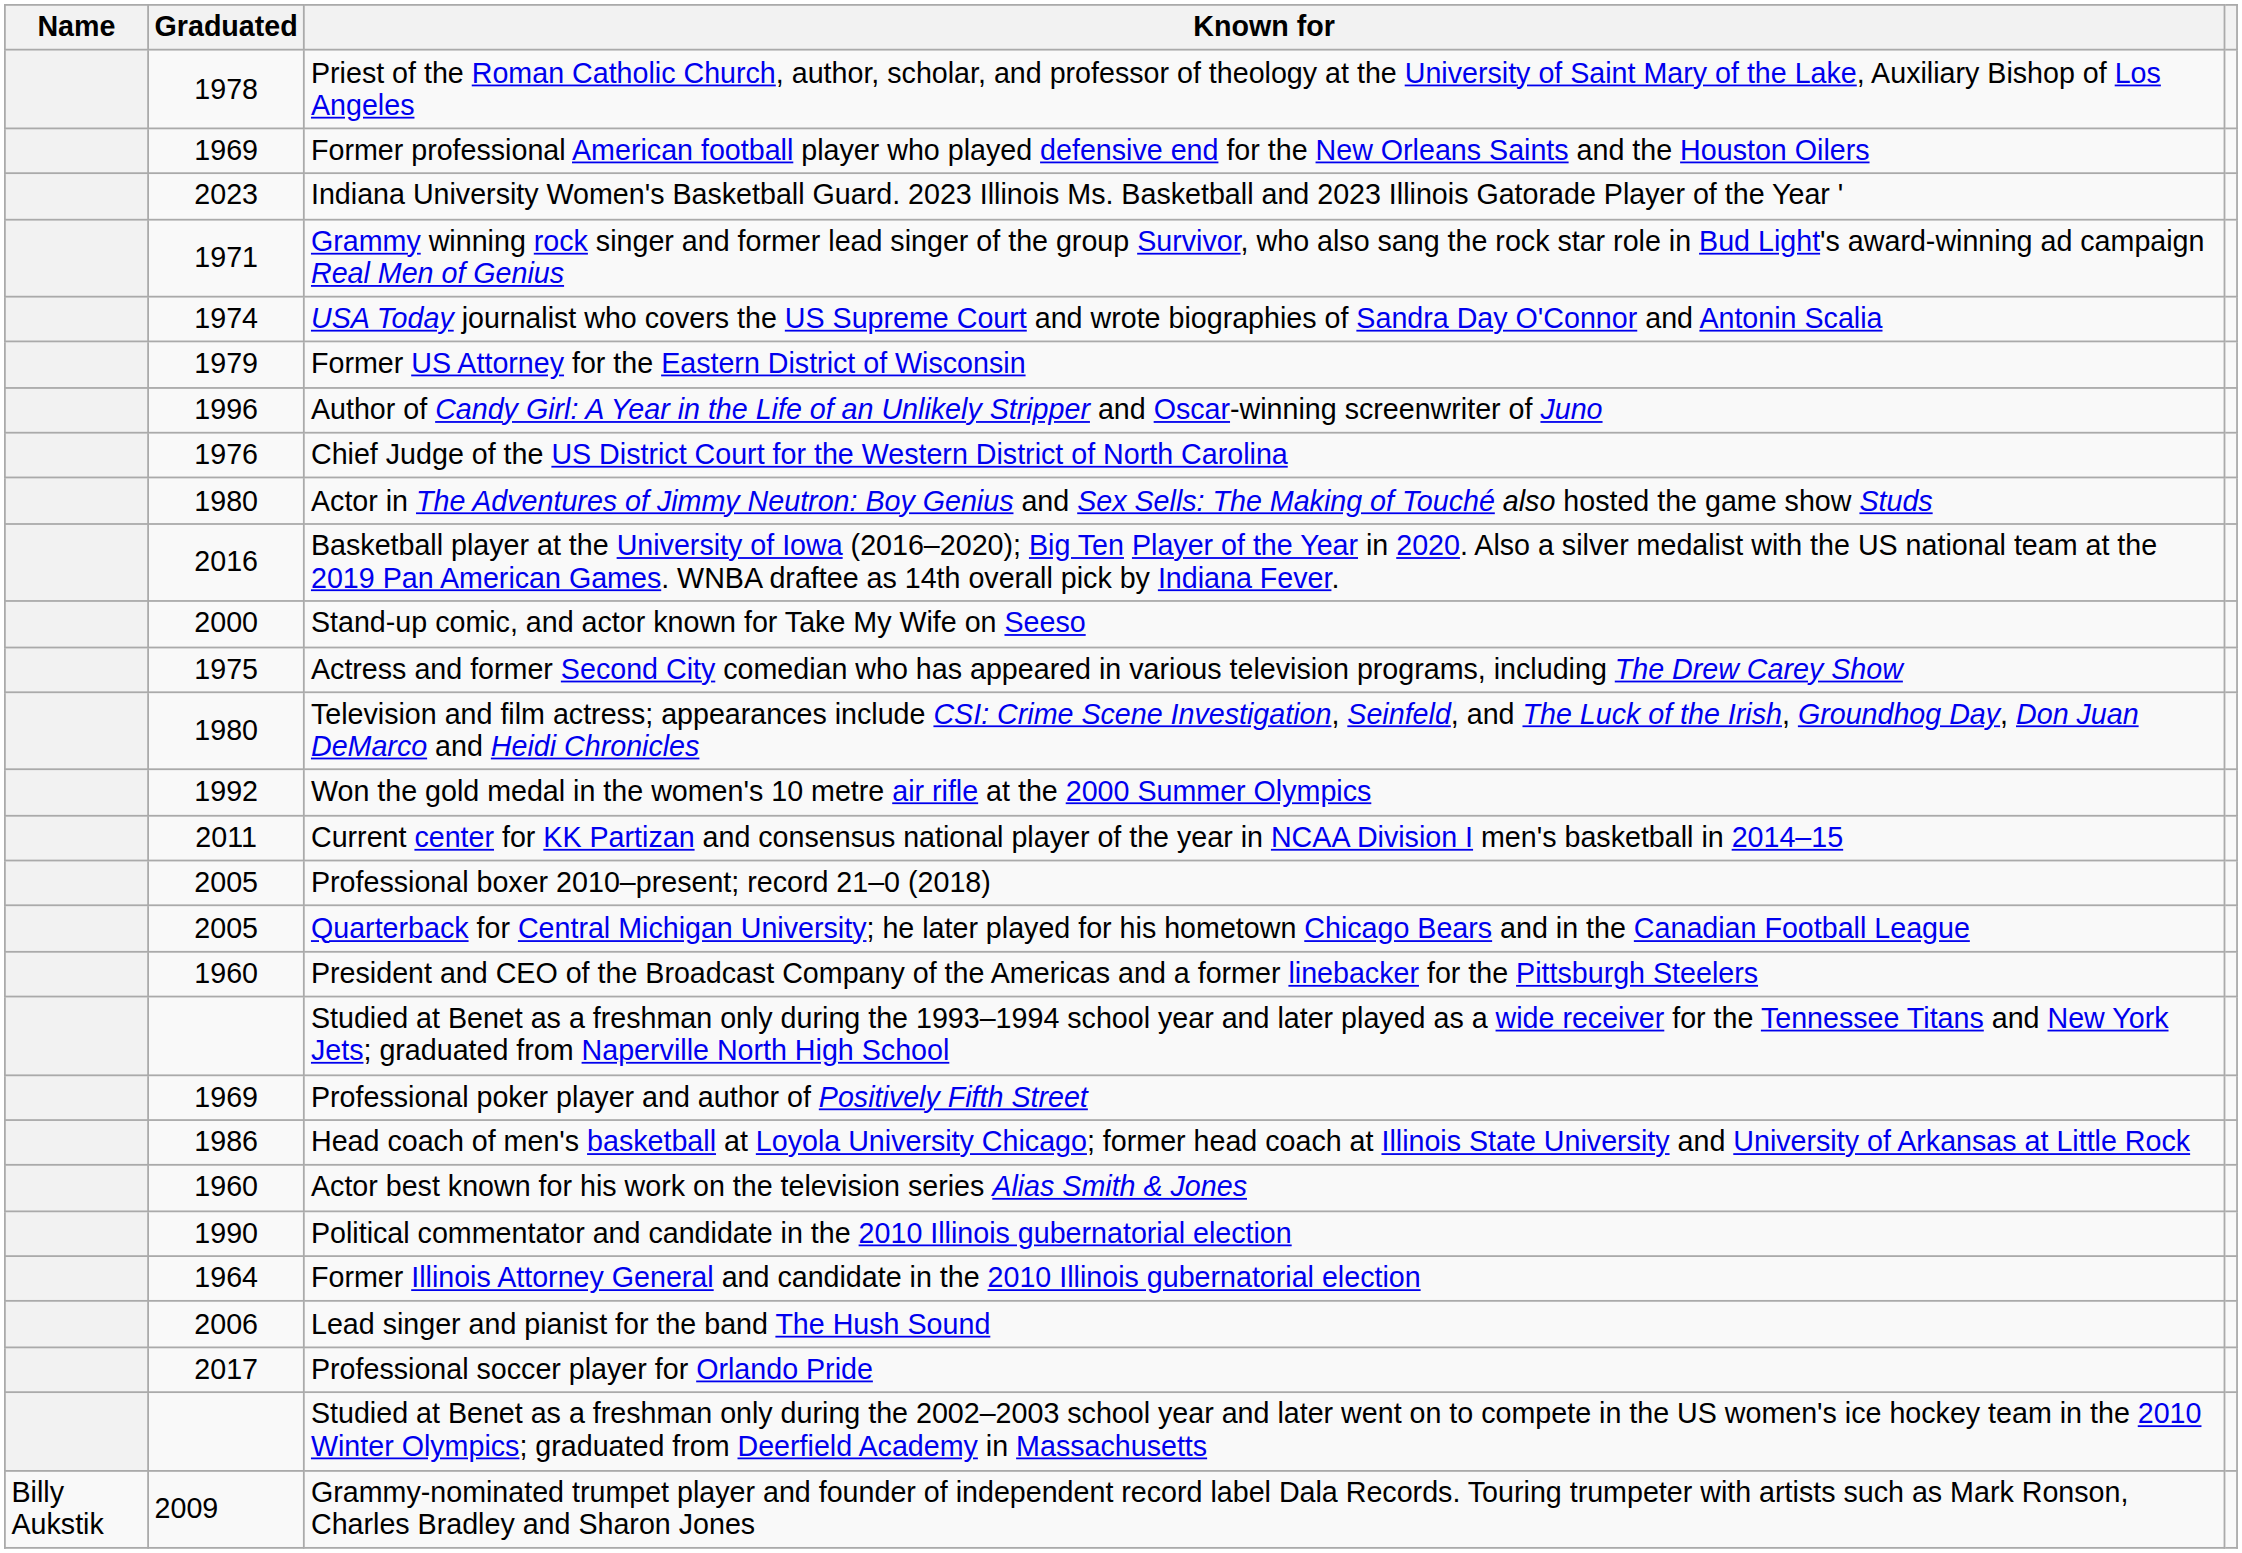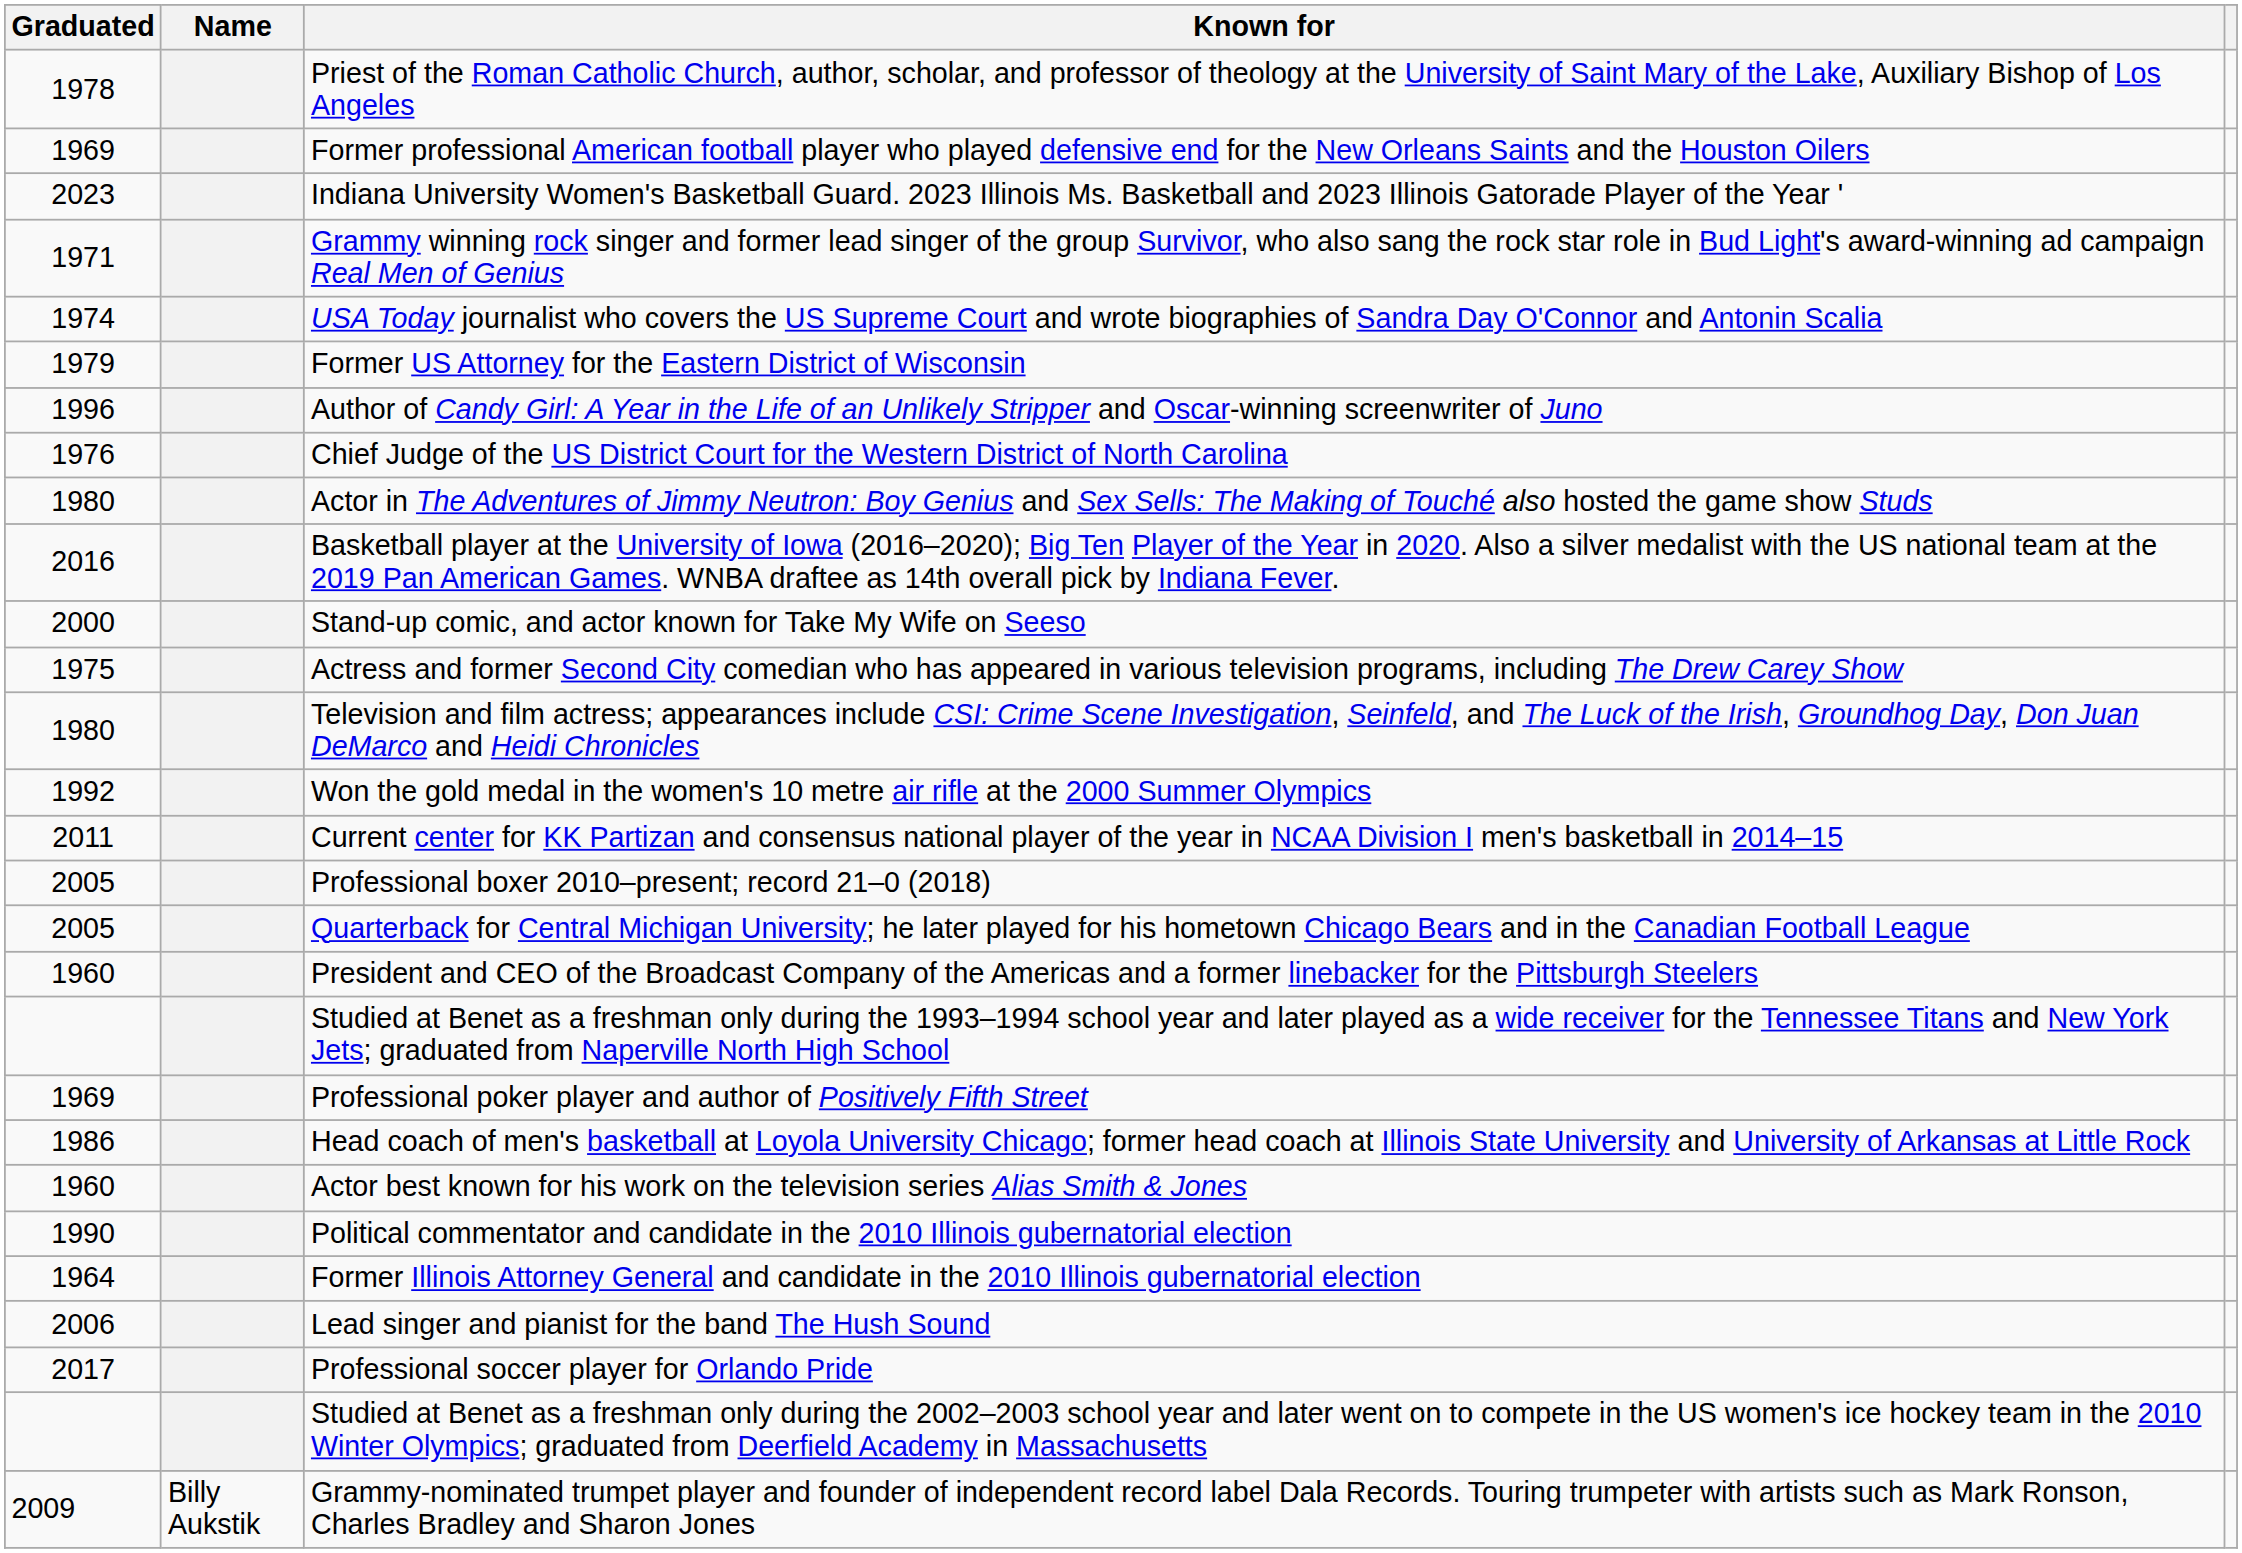columns swapped: Name <-> Graduated
